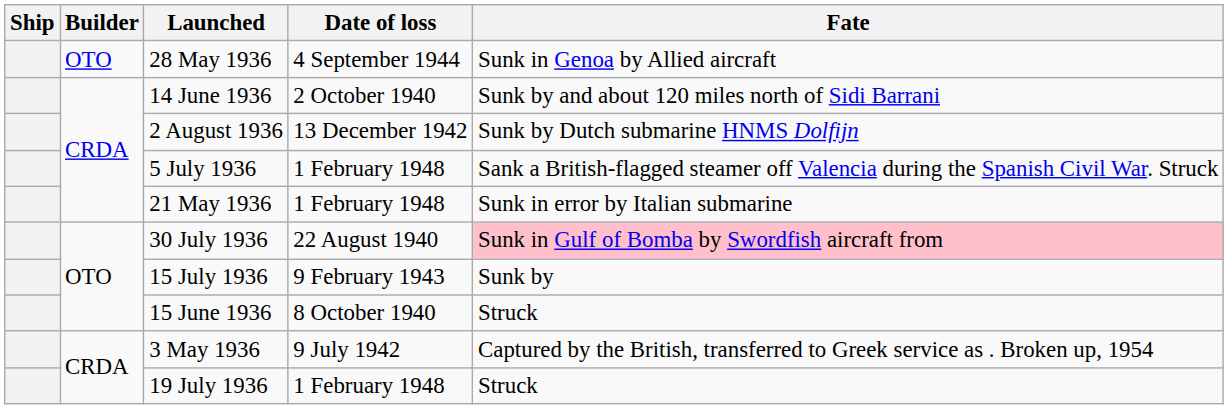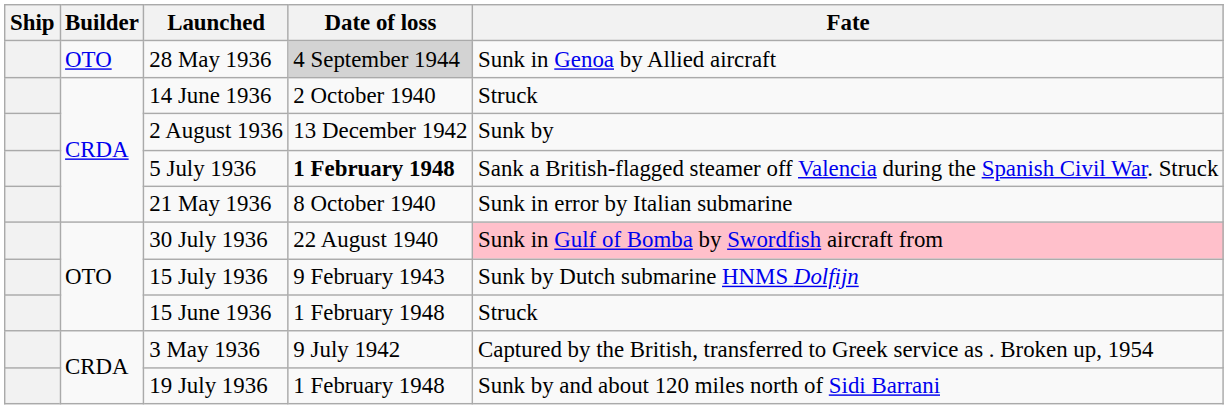28 May 1936 | Date of loss: no background -> lightgrey background
14 June 1936 | Fate: Sunk by and about 120 miles north of Sidi Barrani -> Struck
2 August 1936 | Fate: Sunk by Dutch submarine HNMS Dolfijn -> Sunk by
5 July 1936 | Date of loss: normal -> bold
21 May 1936 | Date of loss: 1 February 1948 -> 8 October 1940
15 July 1936 | Fate: Sunk by -> Sunk by Dutch submarine HNMS Dolfijn
15 June 1936 | Date of loss: 8 October 1940 -> 1 February 1948
19 July 1936 | Fate: Struck -> Sunk by and about 120 miles north of Sidi Barrani
